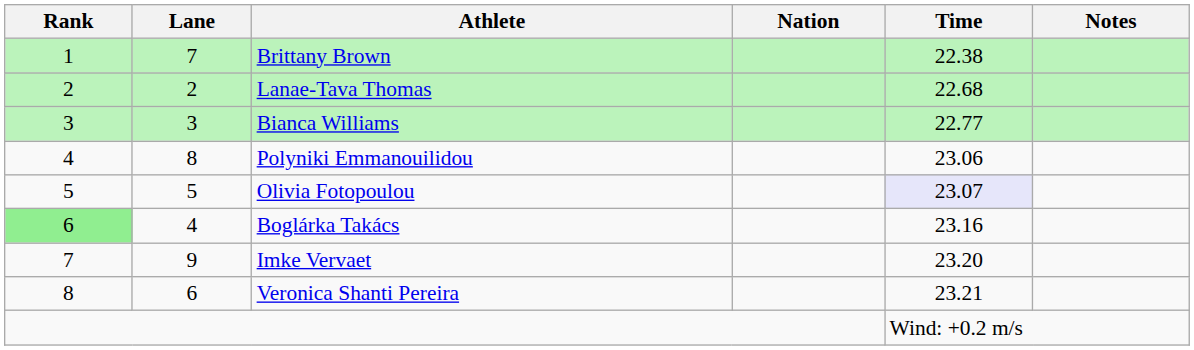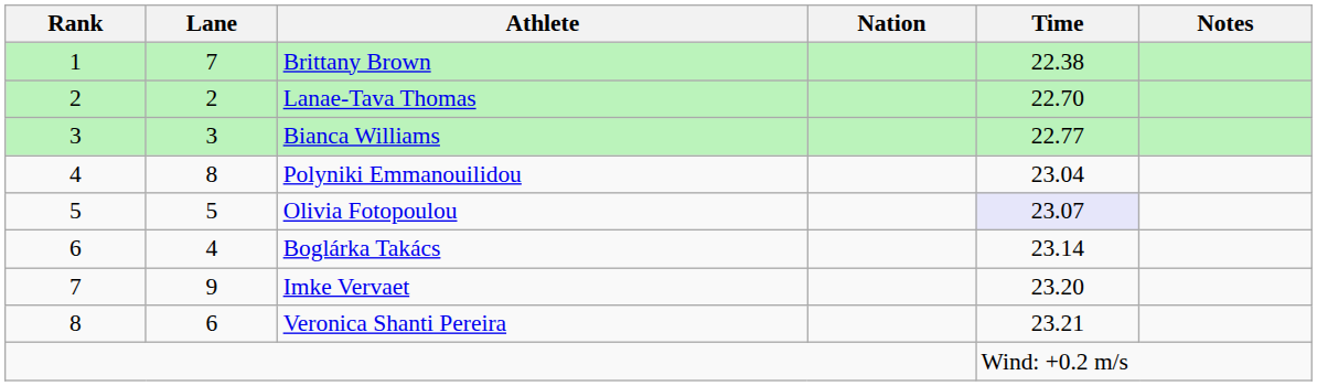Lanae-Tava Thomas | Time: 22.68 -> 22.70
Polyniki Emmanouilidou | Time: 23.06 -> 23.04
Boglárka Takács | Rank: lightgreen background -> no background
Boglárka Takács | Time: 23.16 -> 23.14
